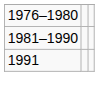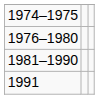+ row: 1974–1975
